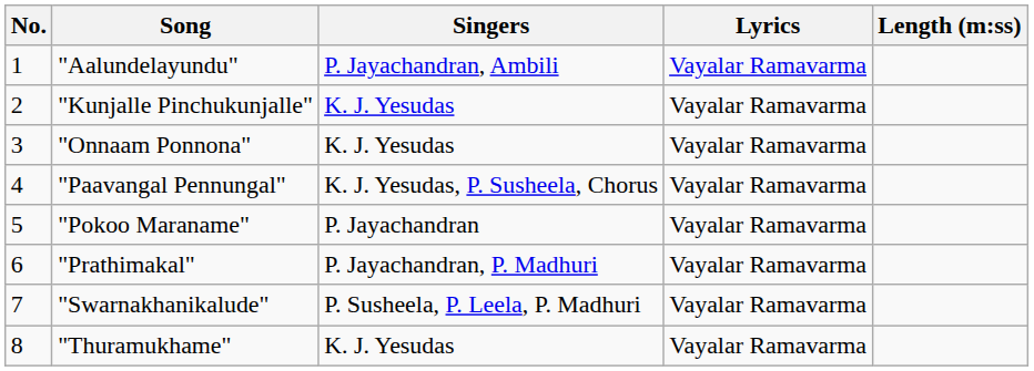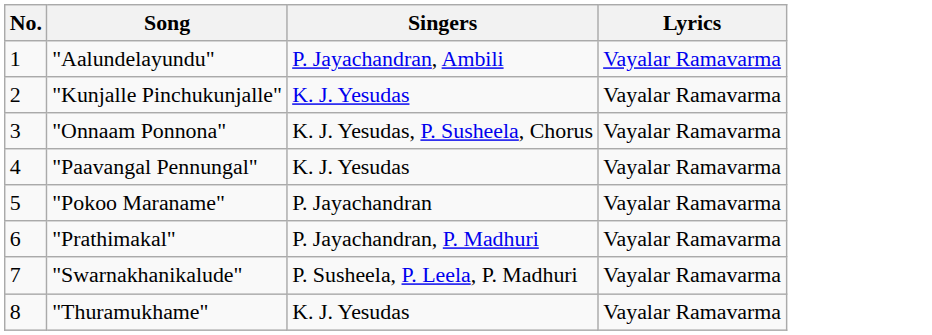- column: Length (m:ss)
"Onnaam Ponnona" | Singers: K. J. Yesudas -> K. J. Yesudas, P. Susheela, Chorus
"Paavangal Pennungal" | Singers: K. J. Yesudas, P. Susheela, Chorus -> K. J. Yesudas
